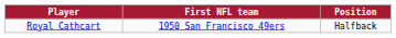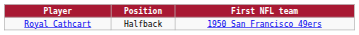columns swapped: Position <-> First NFL team
